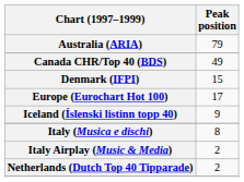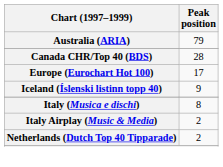Canada CHR/Top 40 (BDS) | Peak position: 49 -> 28
- row: Denmark (IFPI) | 15
